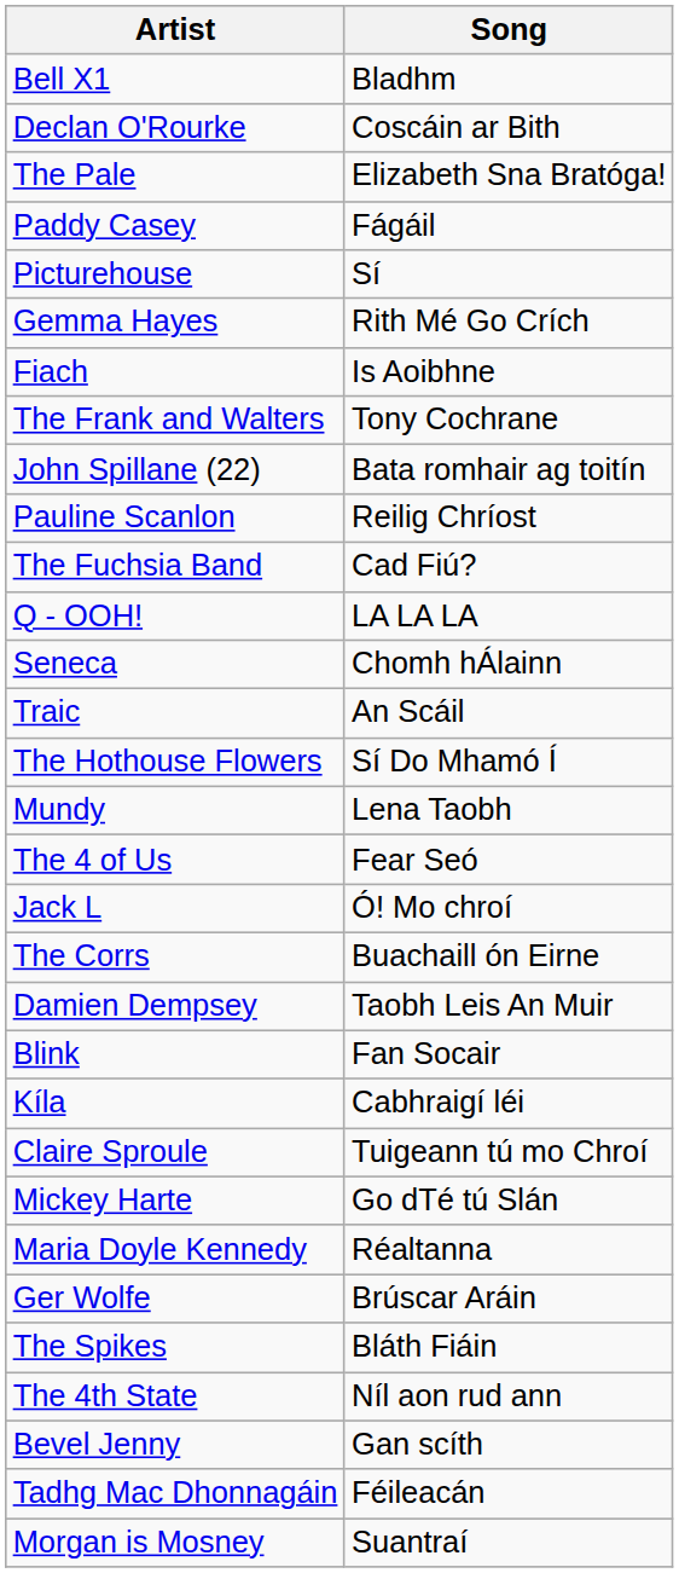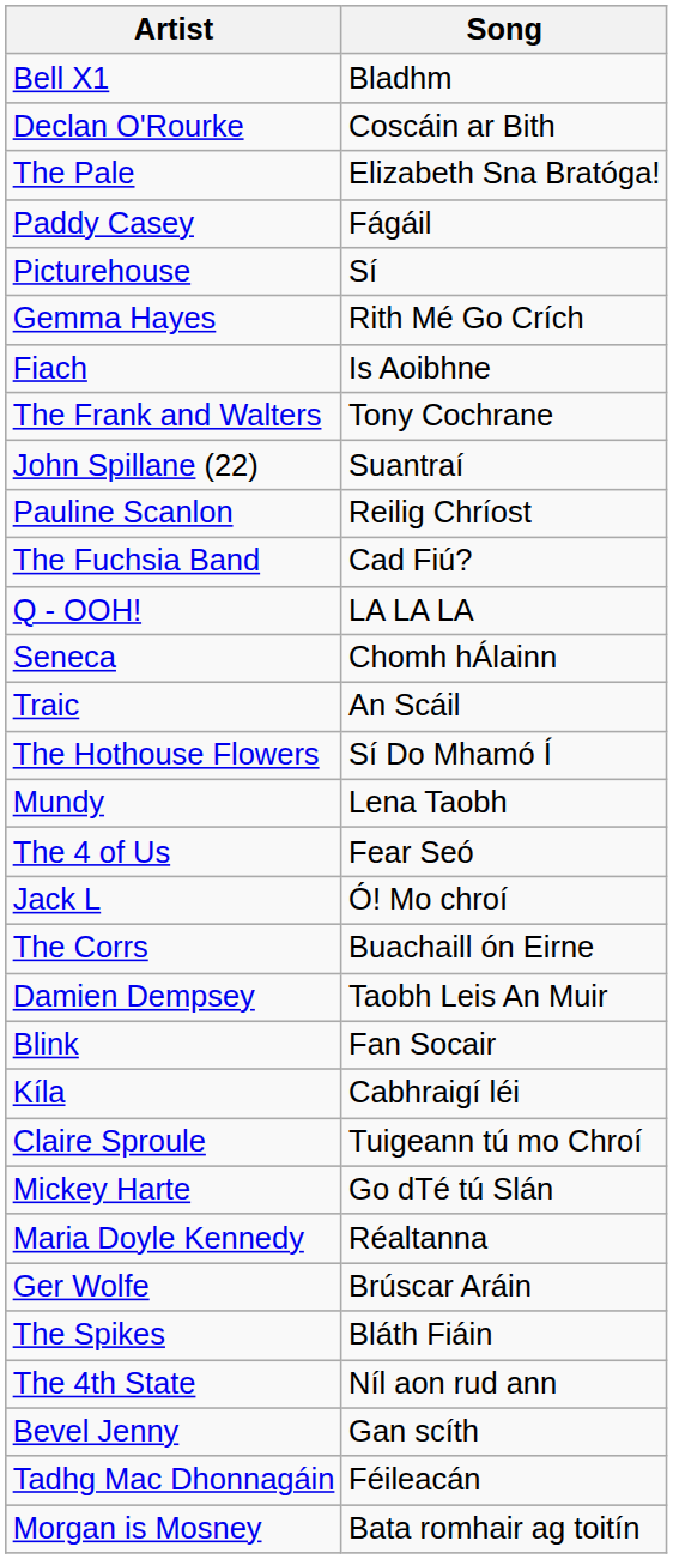John Spillane (22) | Song: Bata romhair ag toitín -> Suantraí
Morgan is Mosney | Song: Suantraí -> Bata romhair ag toitín
